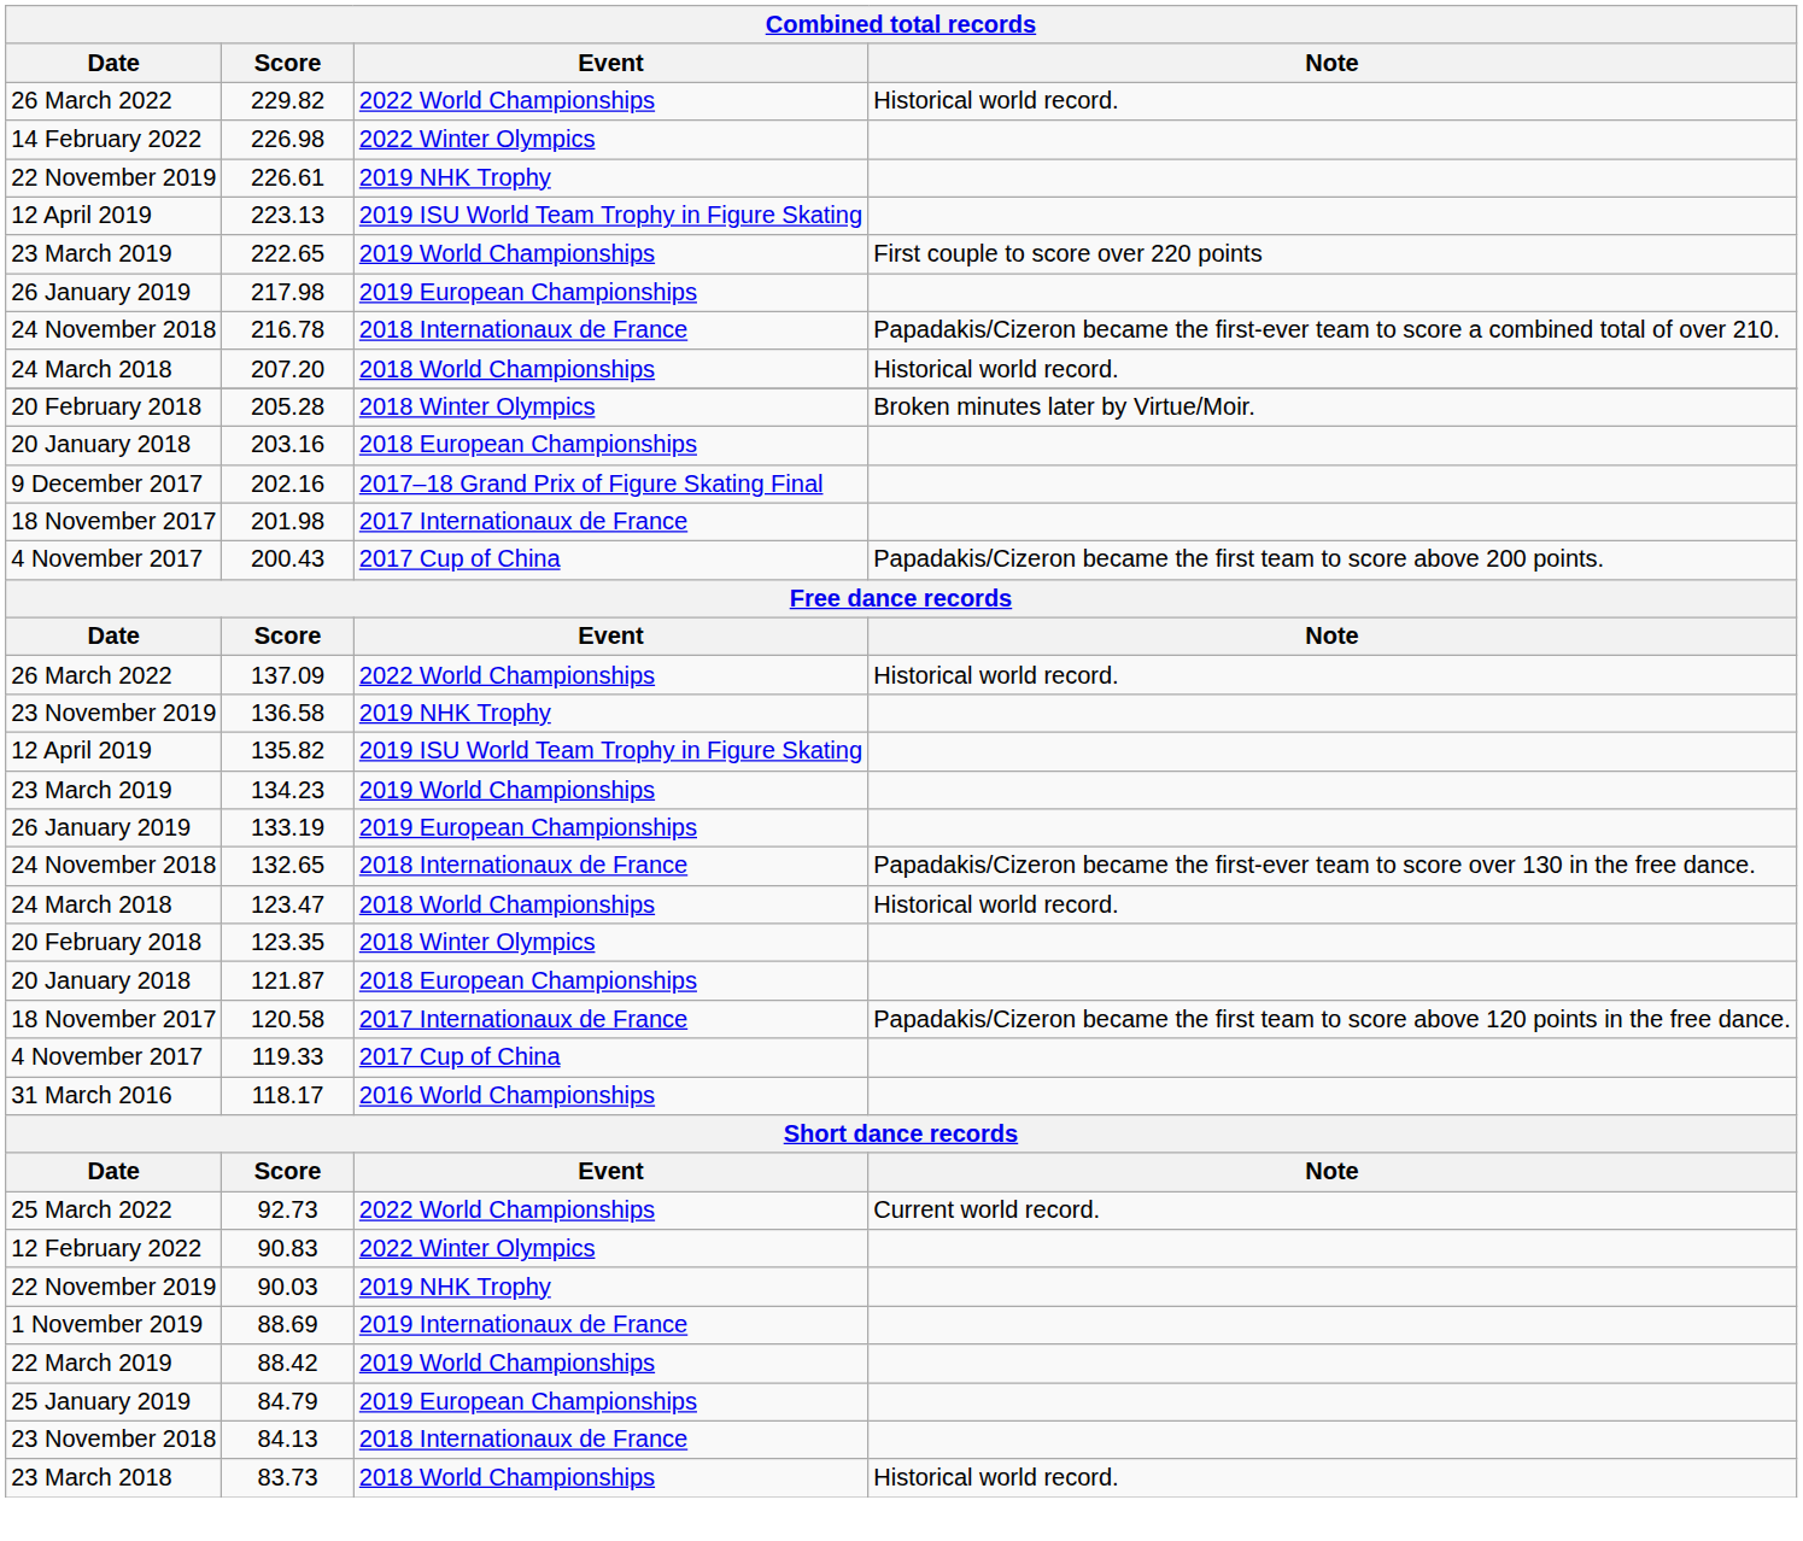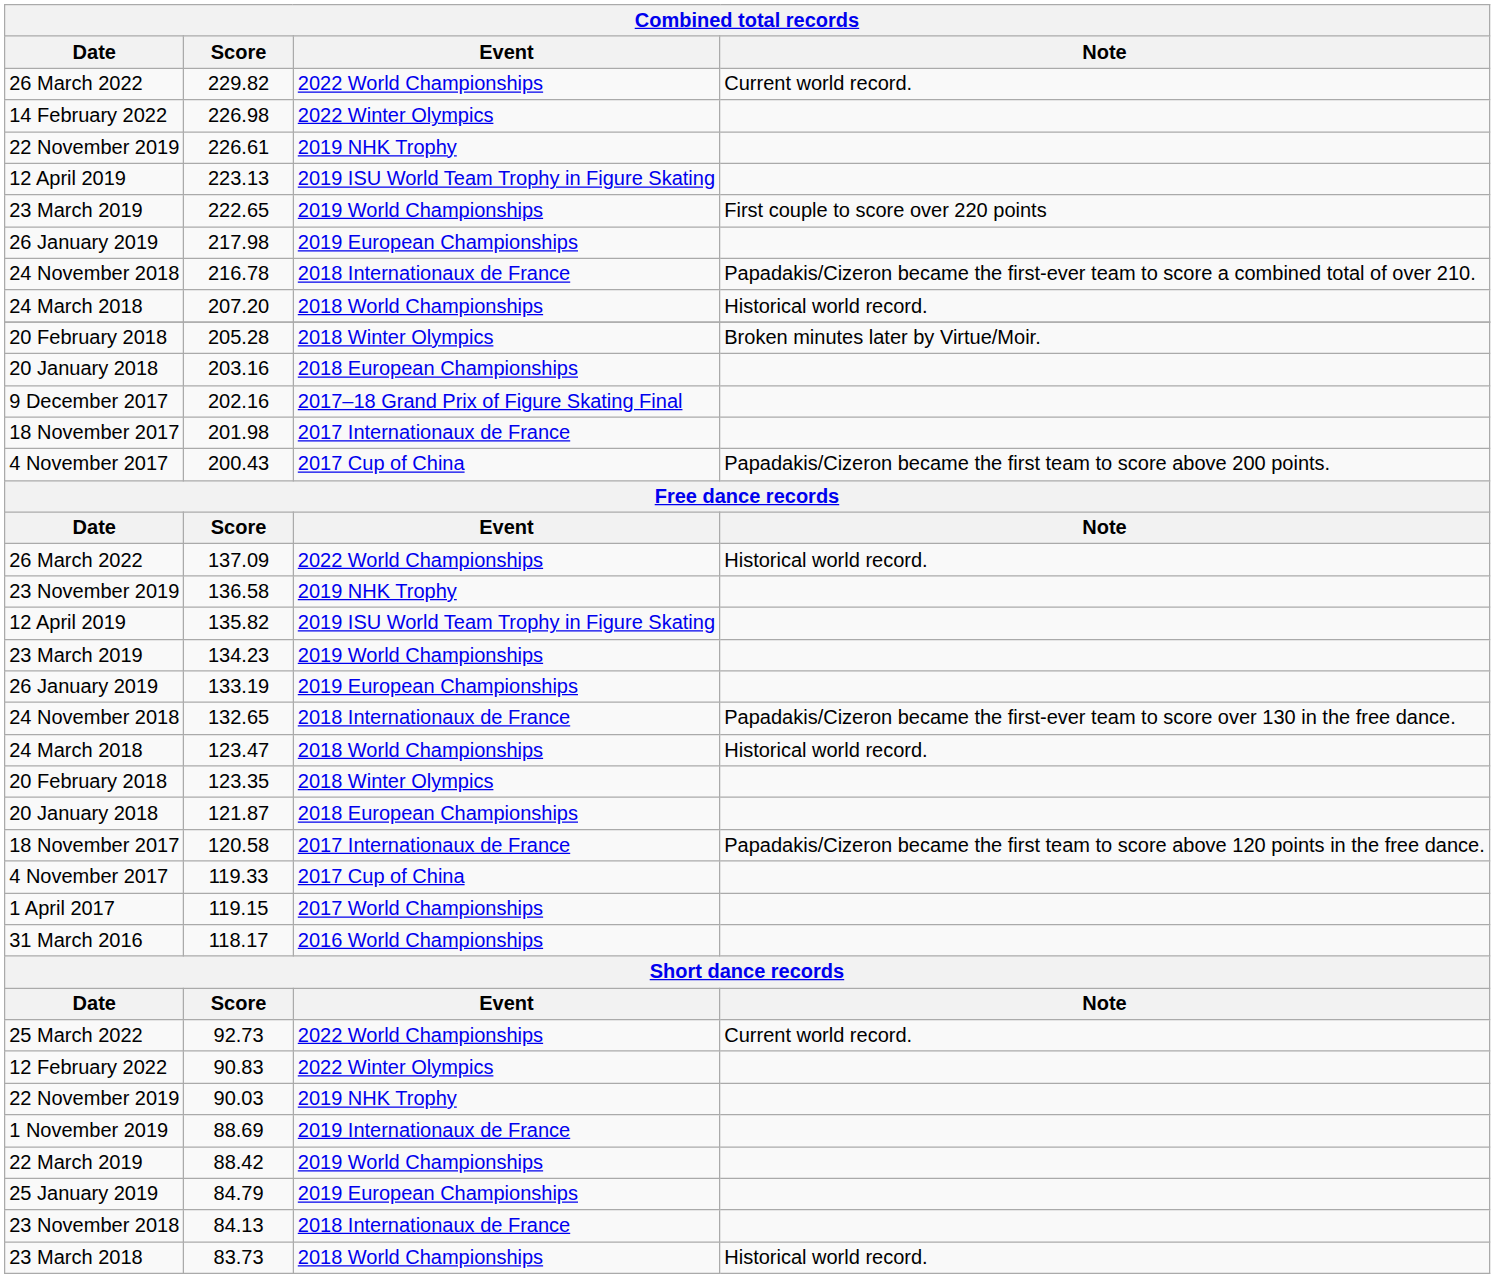229.82 | Note: Historical world record. -> Current world record.
+ row: 1 April 2017 | 119.15 | 2017 World Championships
